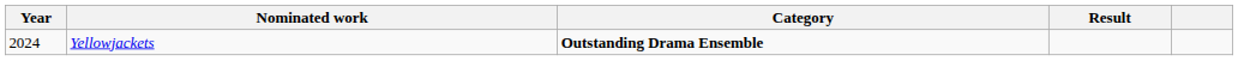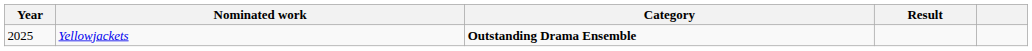Yellowjackets | Year: 2024 -> 2025
